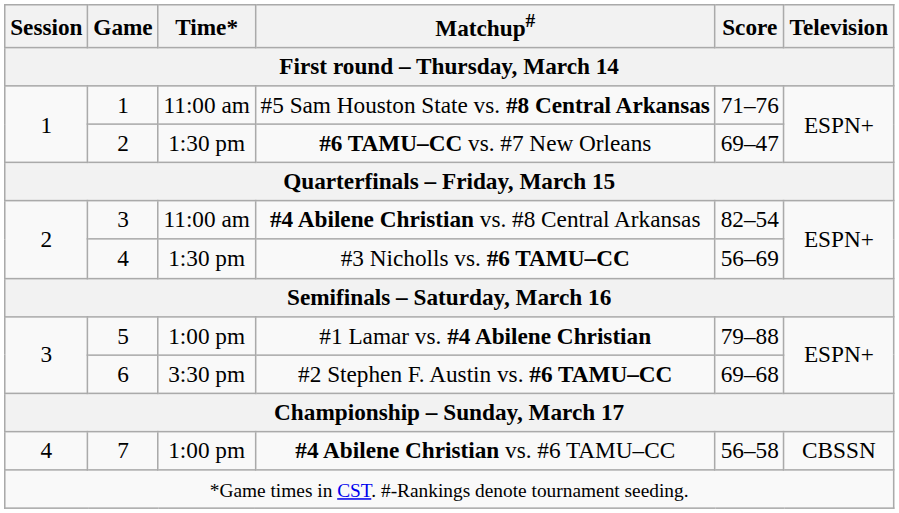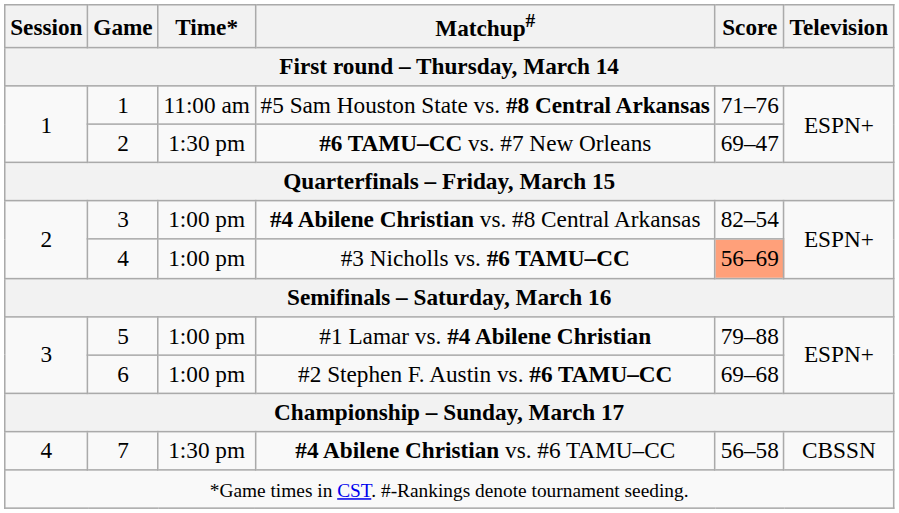#4 Abilene Christian vs. #8 Central Arkansas | Time* / First round – Thursday, March 14: 11:00 am -> 1:00 pm
#3 Nicholls vs. #6 TAMU–CC | Time* / First round – Thursday, March 14: 1:30 pm -> 1:00 pm
#3 Nicholls vs. #6 TAMU–CC | Score / First round – Thursday, March 14: no background -> lightsalmon background
#2 Stephen F. Austin vs. #6 TAMU–CC | Time* / First round – Thursday, March 14: 3:30 pm -> 1:00 pm
#4 Abilene Christian vs. #6 TAMU–CC | Time* / First round – Thursday, March 14: 1:00 pm -> 1:30 pm
